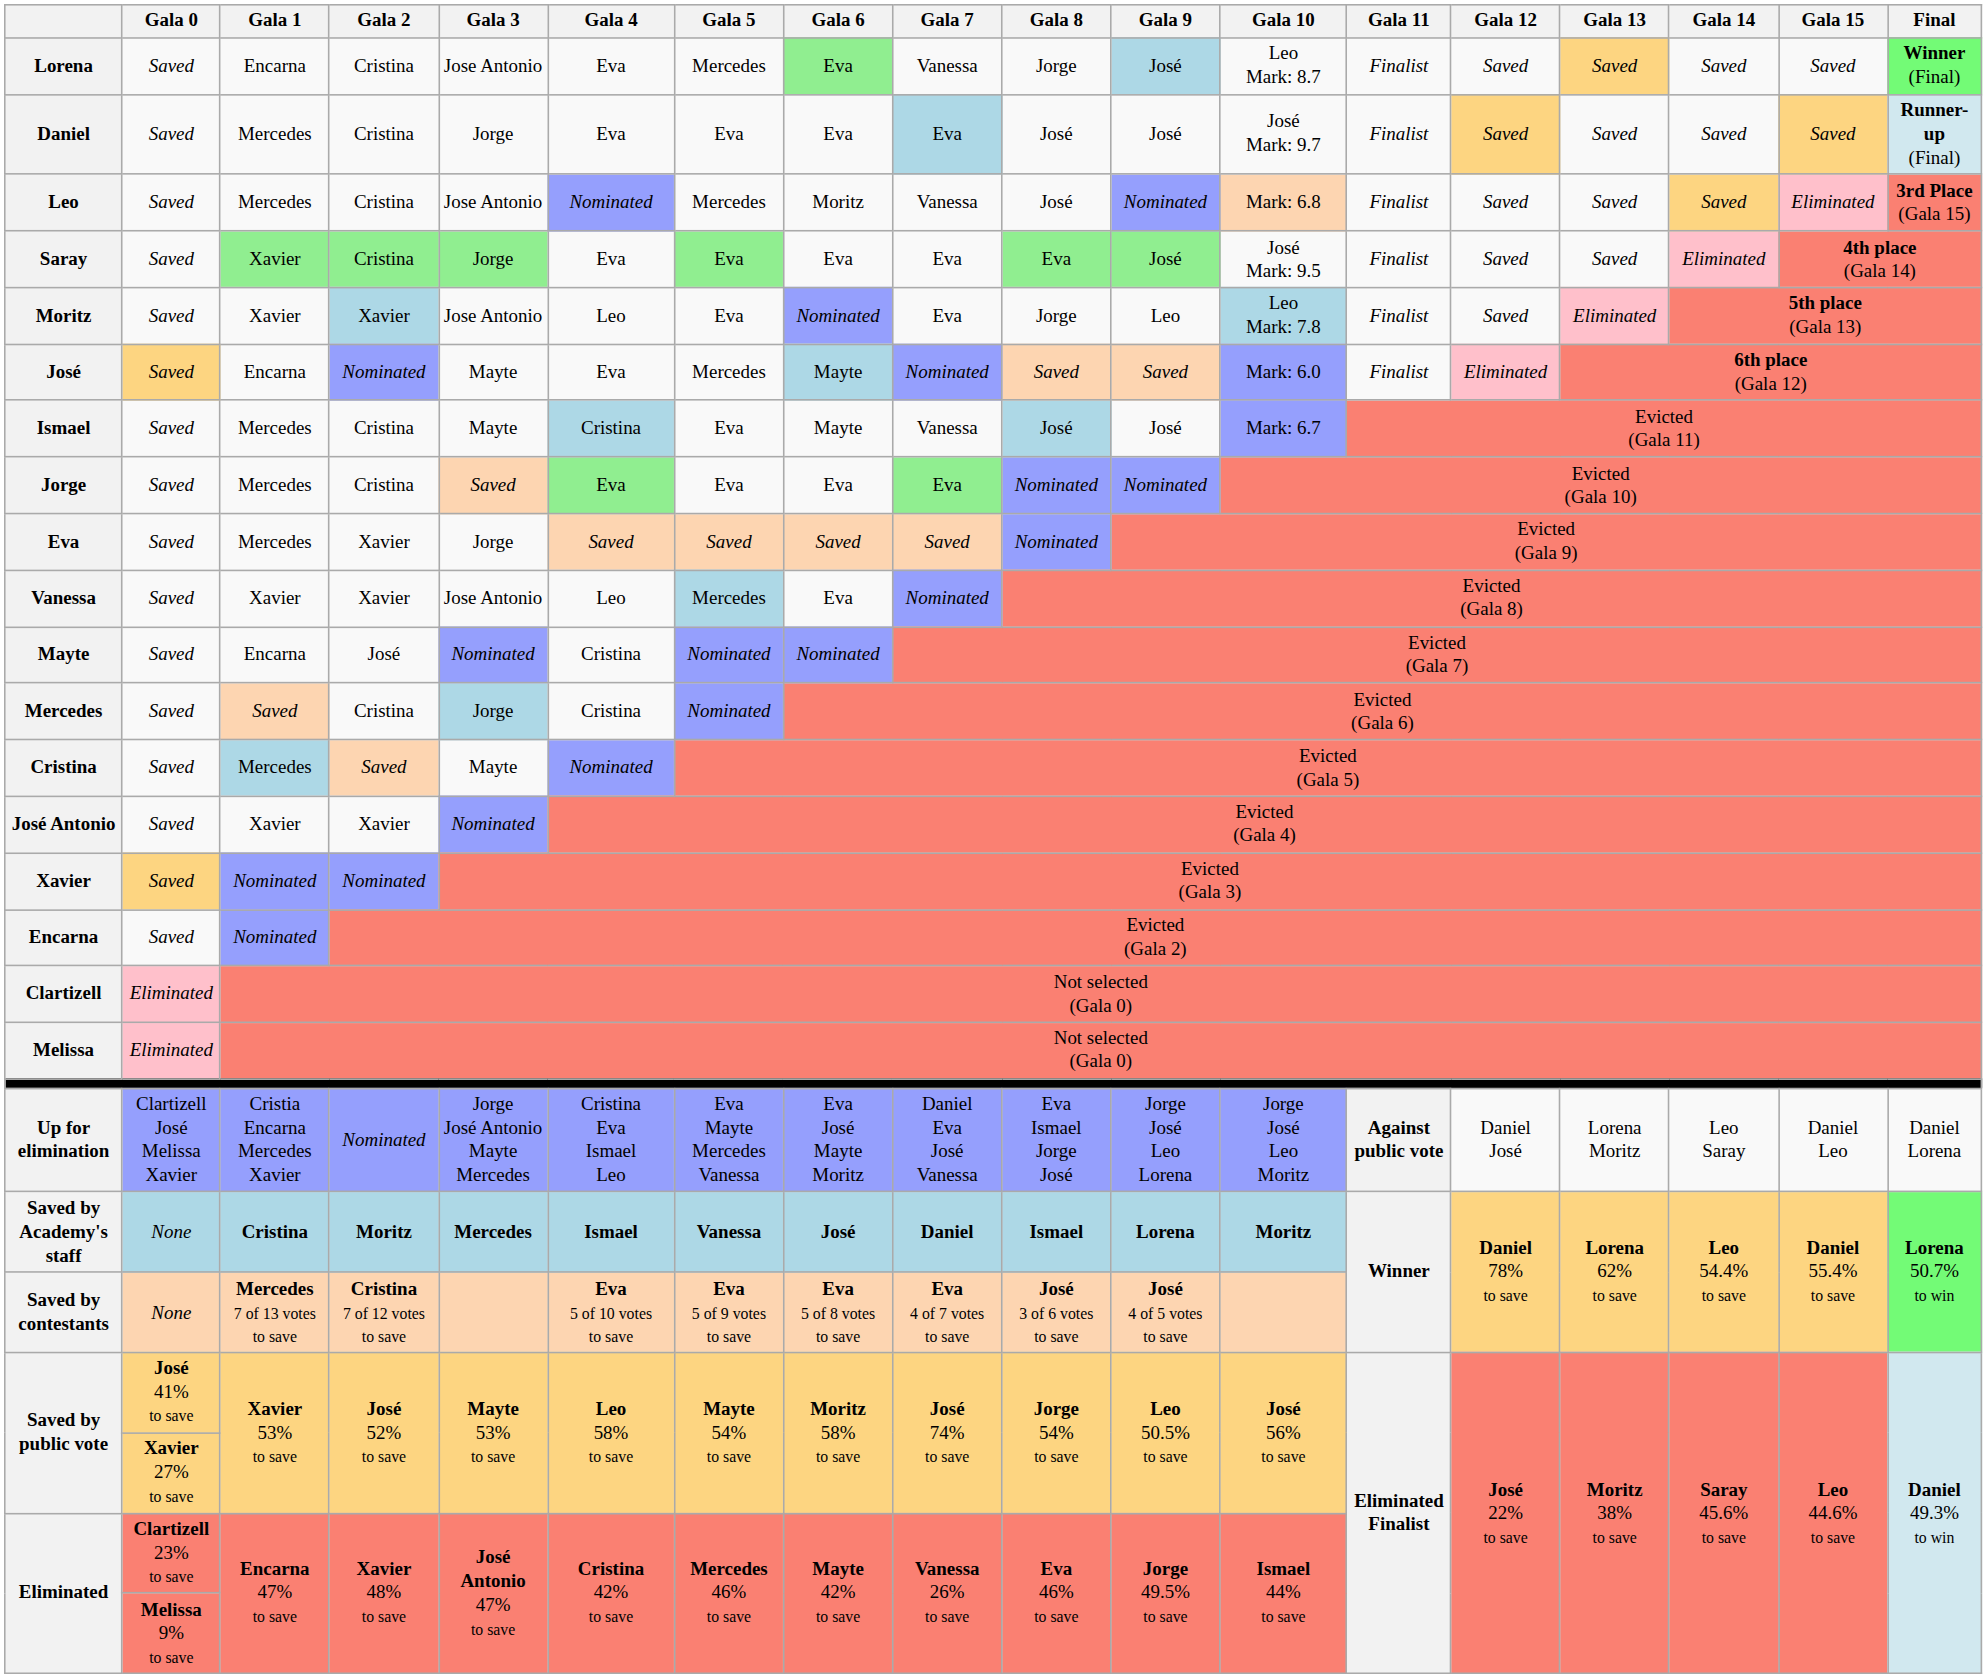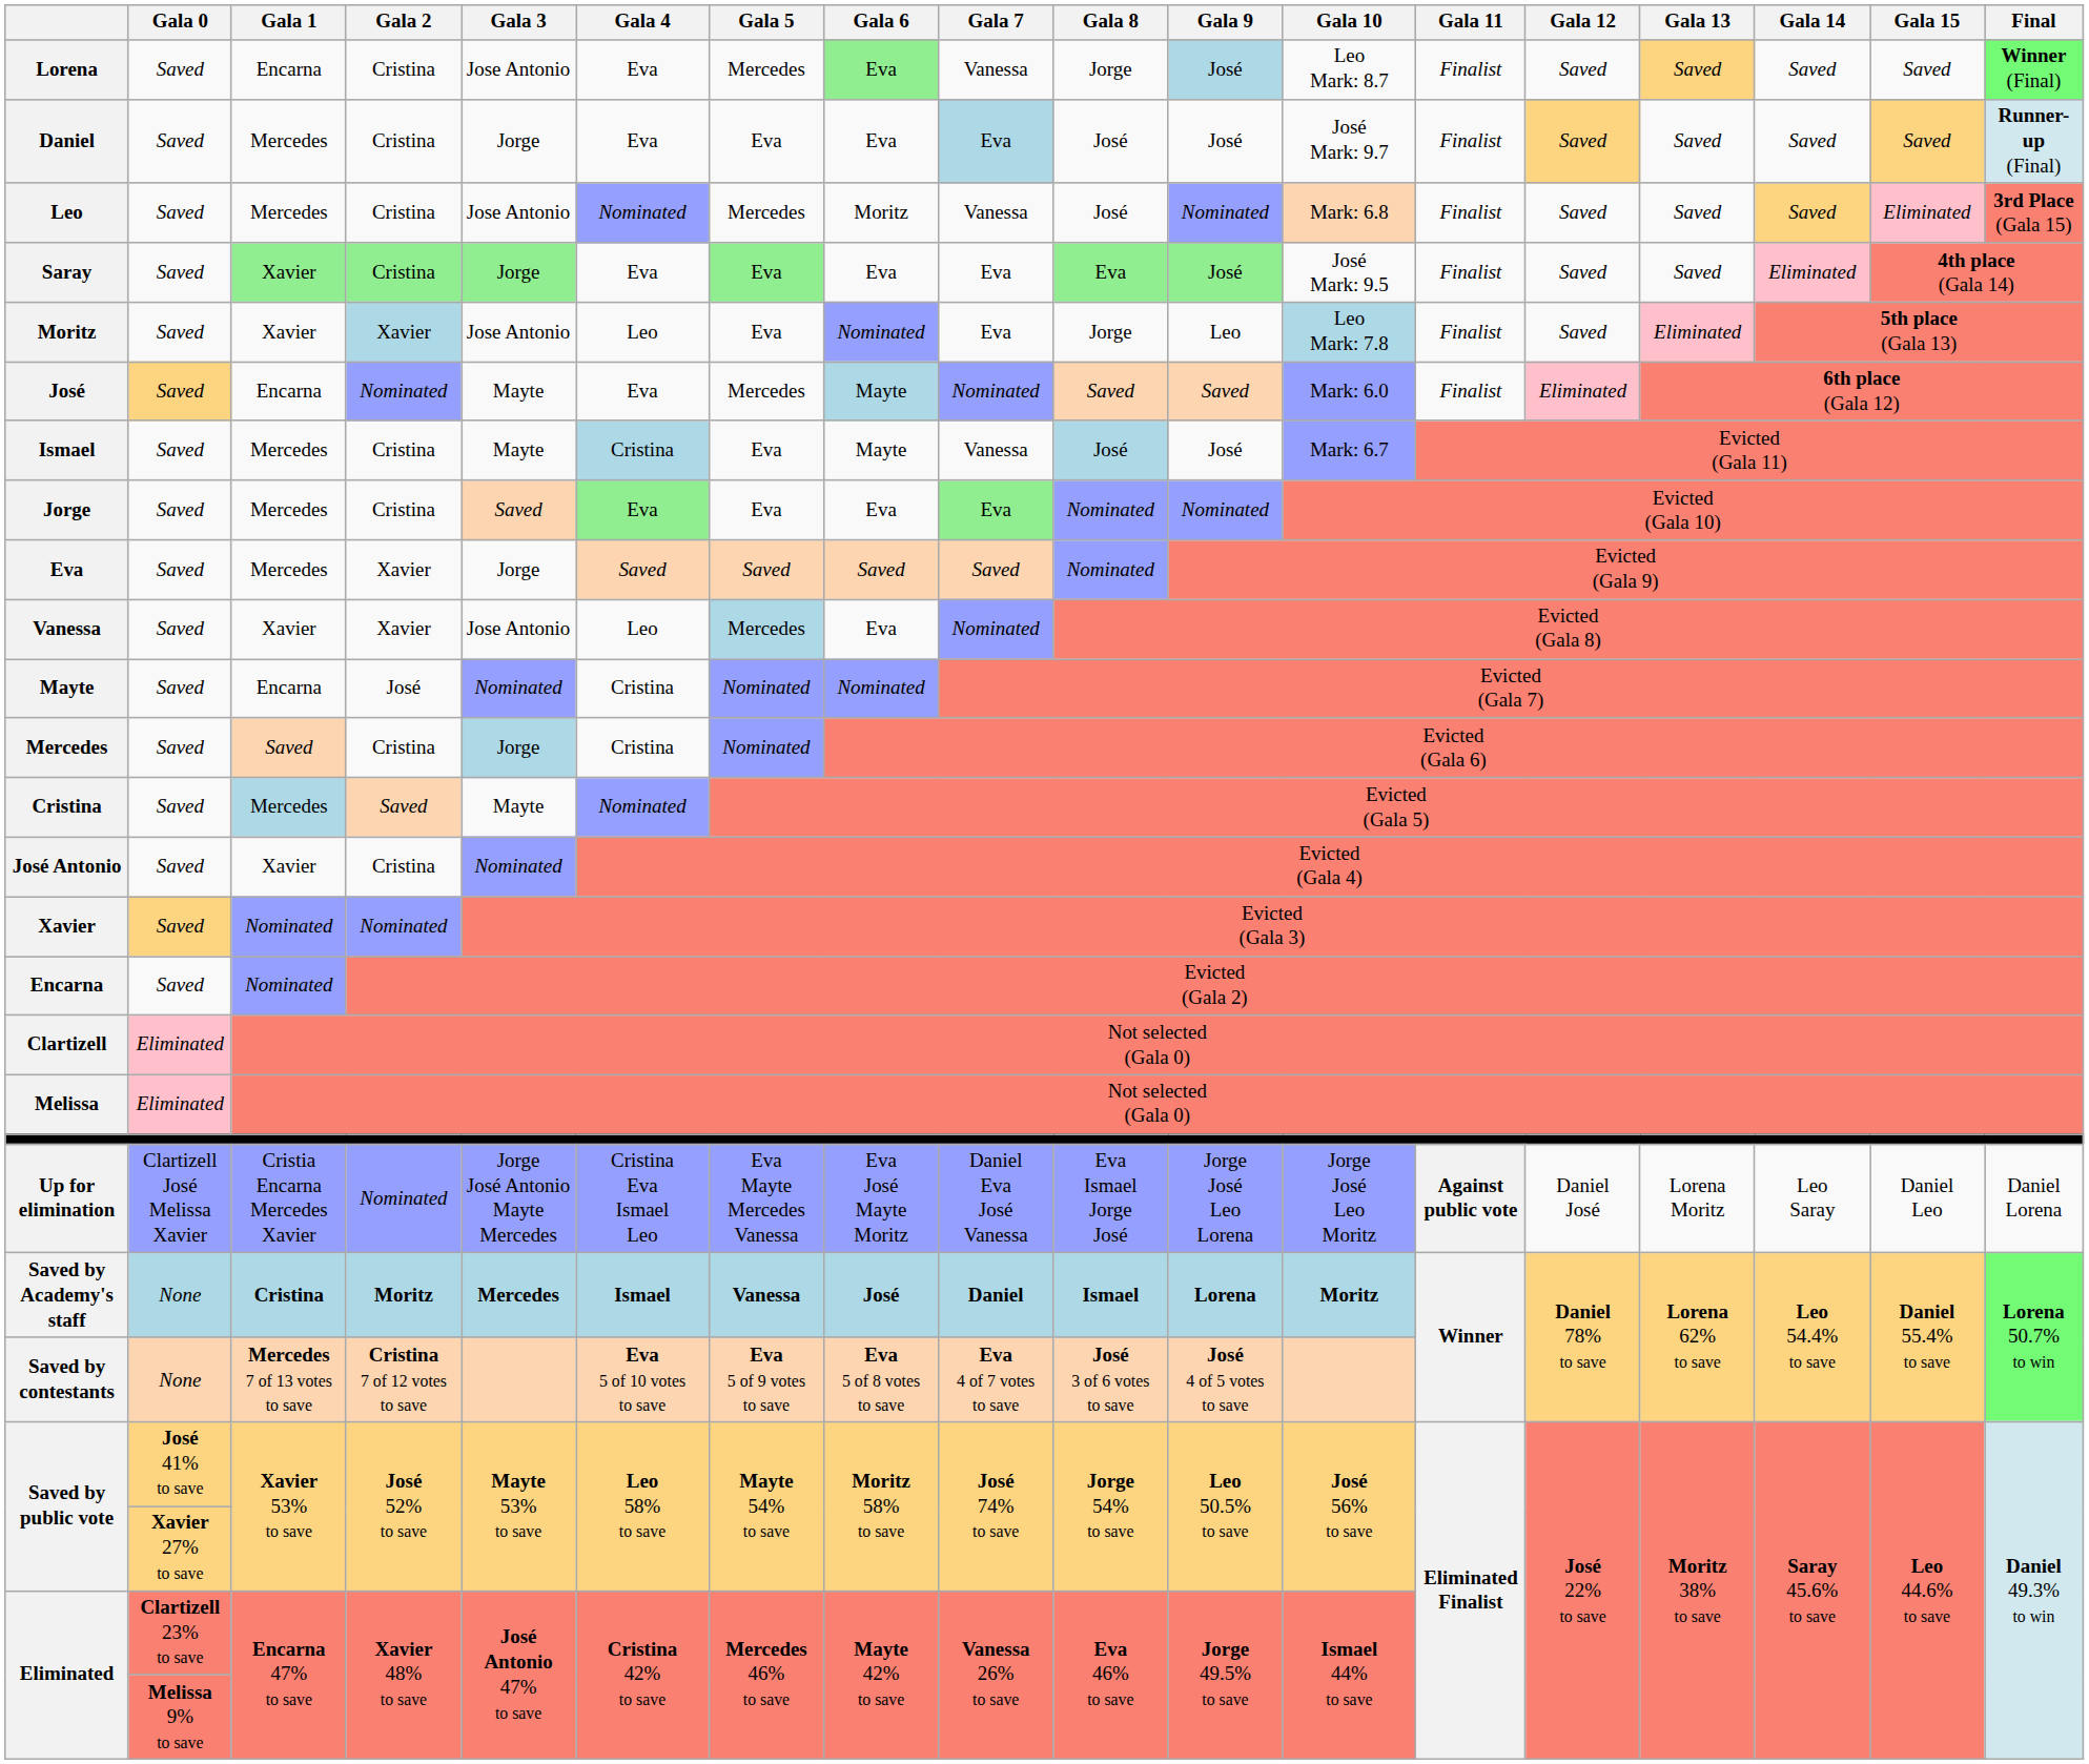José Antonio | Gala 2: Xavier -> Cristina
